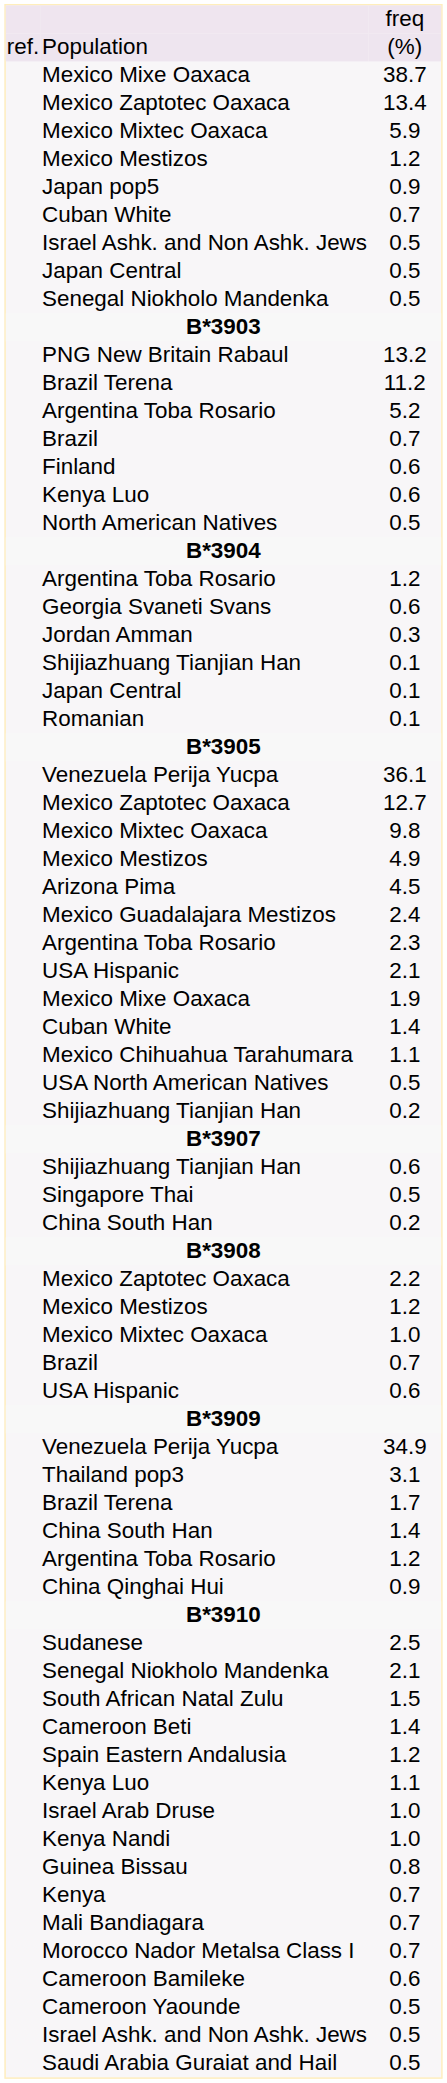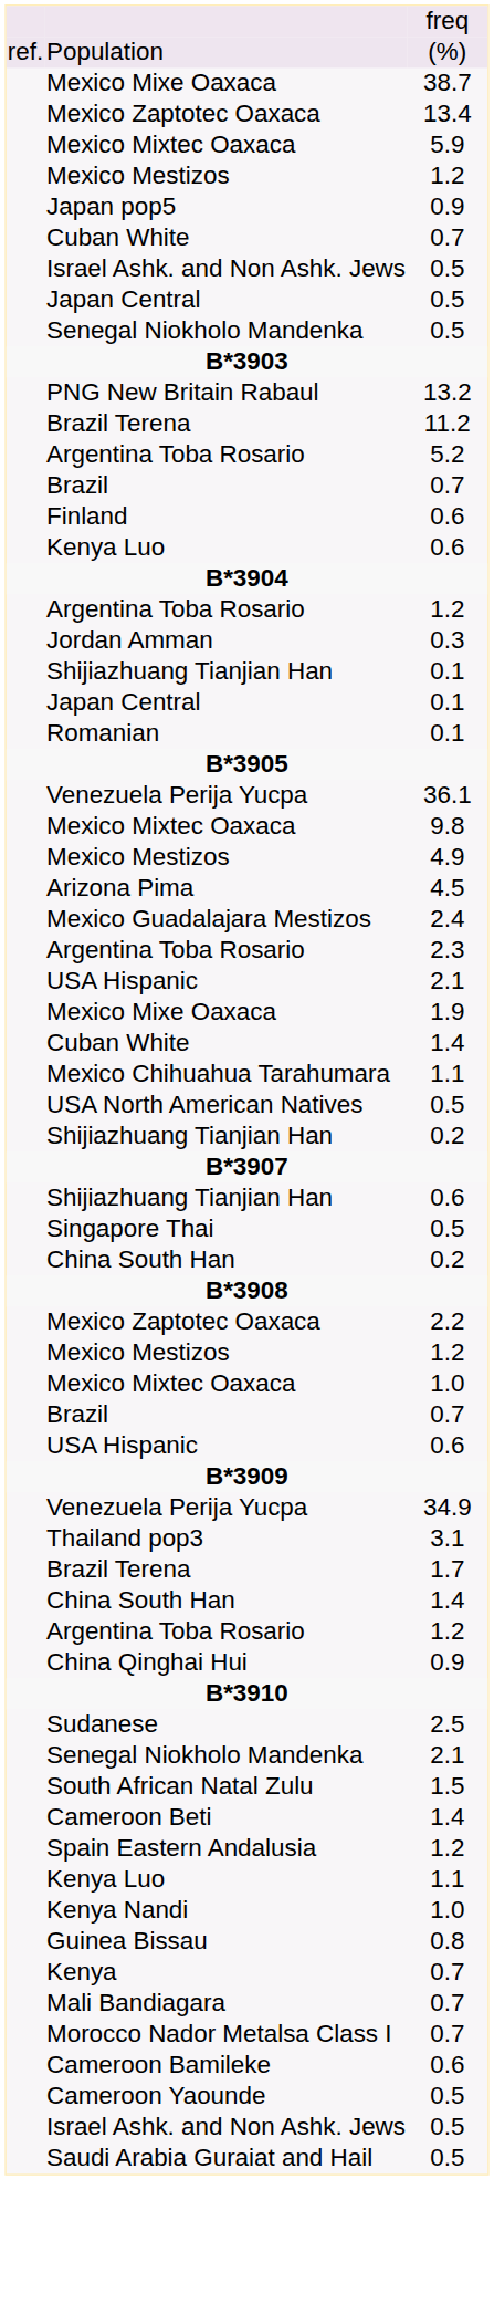- row: North American Natives | 0.5
- row: Georgia Svaneti Svans | 0.6
- row: Mexico Zaptotec Oaxaca | 12.7
- row: Israel Arab Druse | 1.0
